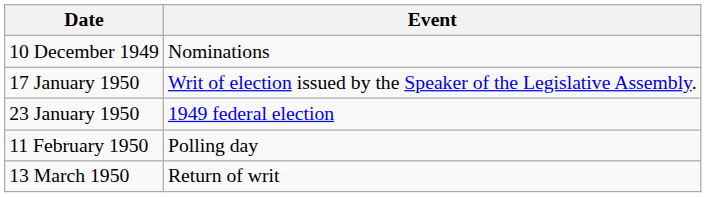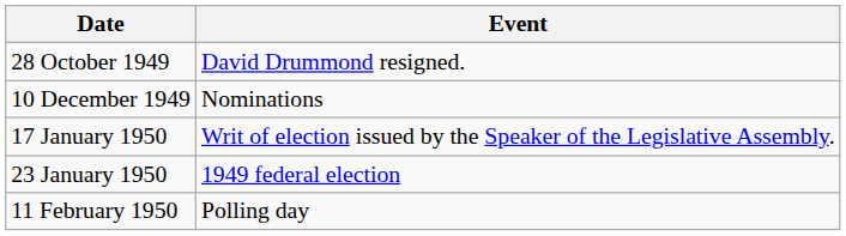+ row: 28 October 1949 | David Drummond resigned.
- row: 13 March 1950 | Return of writ
